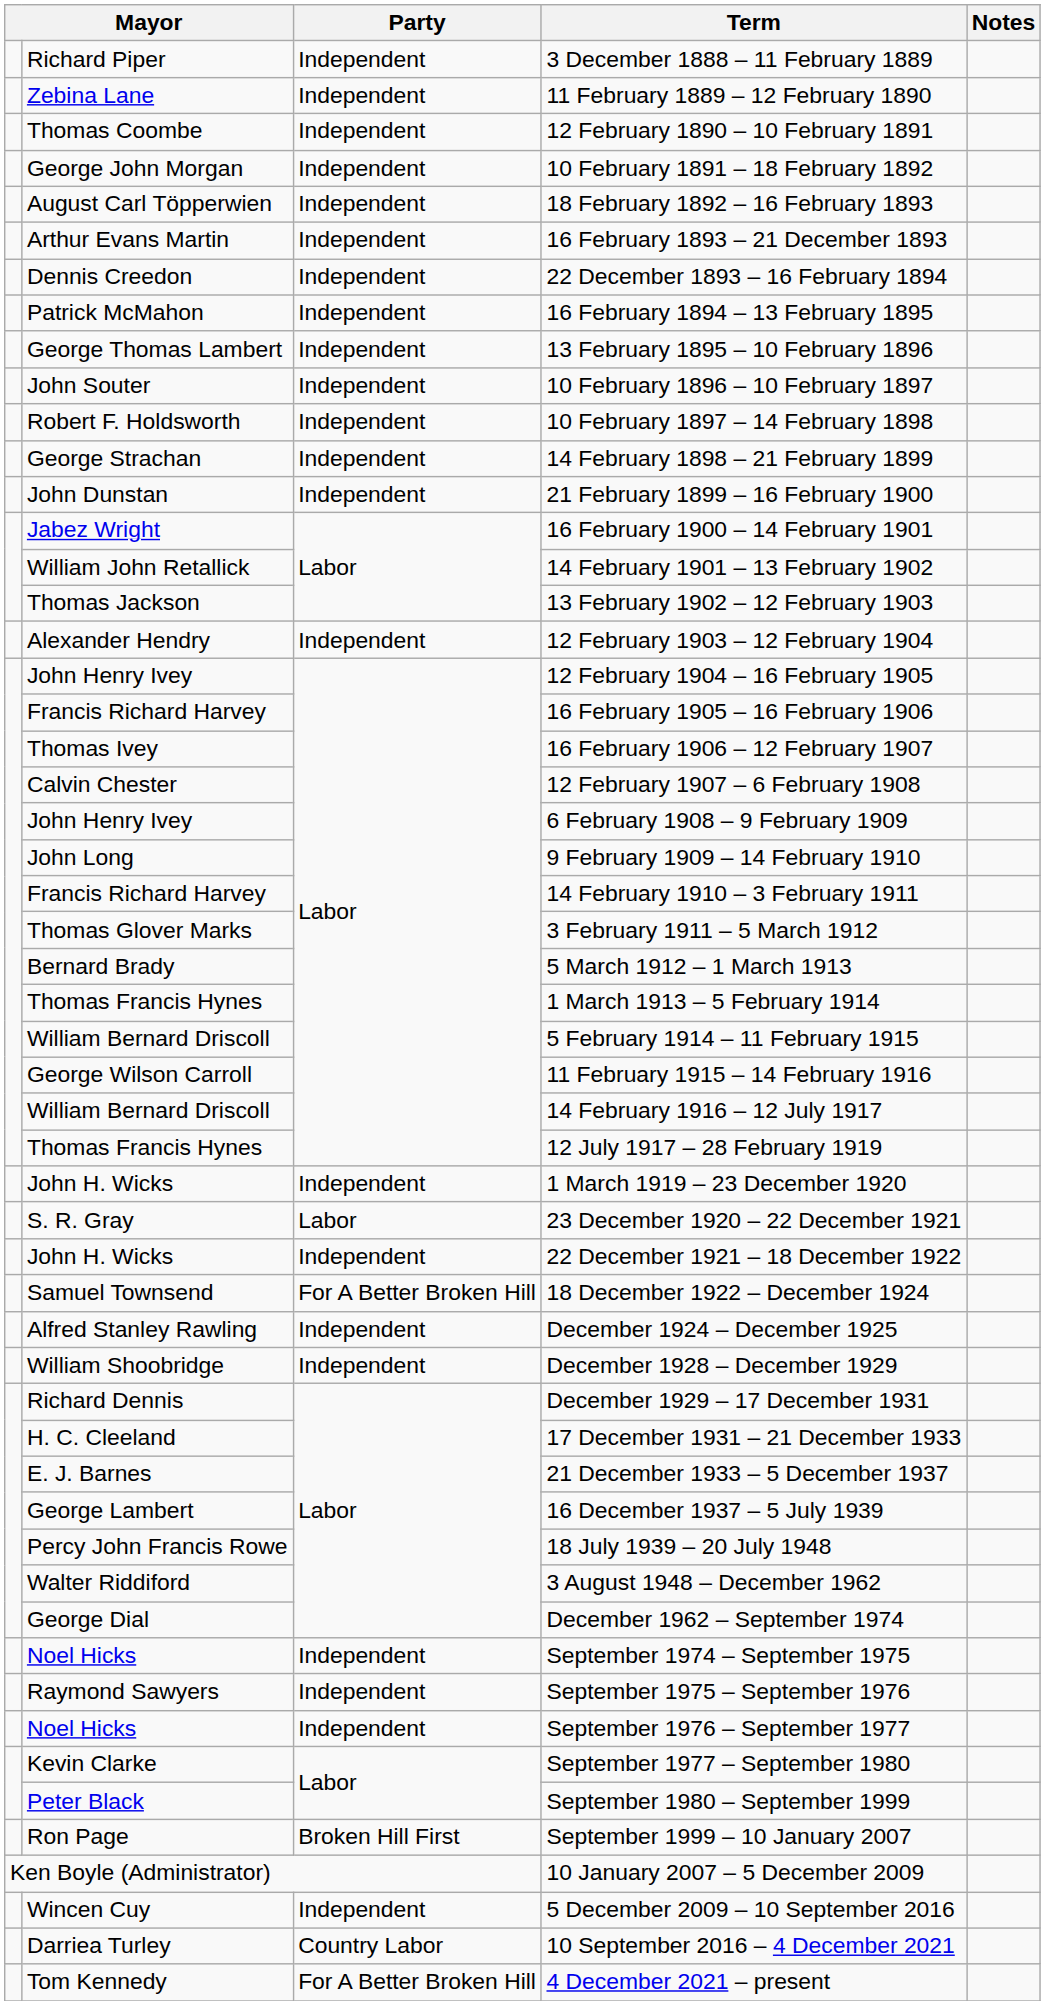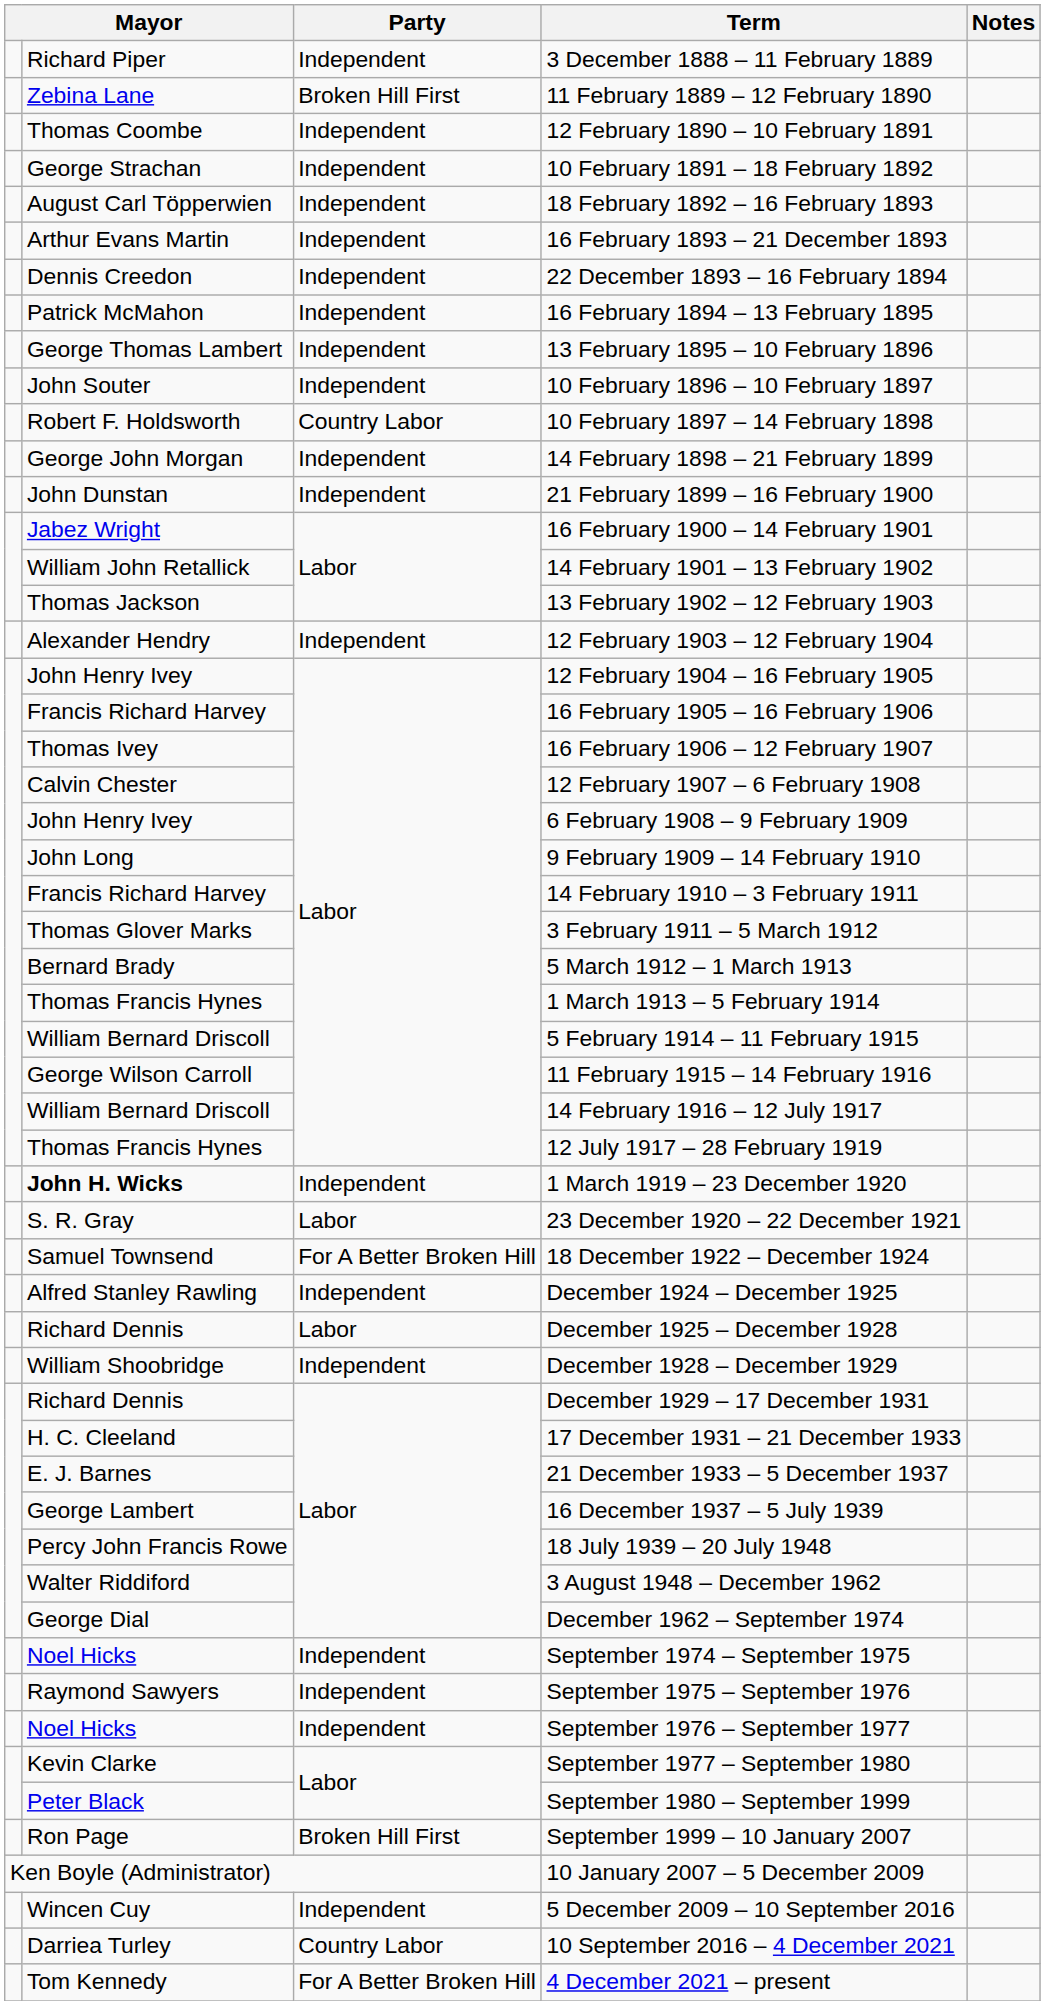11 February 1889 – 12 February 1890 | Party: Independent -> Broken Hill First
10 February 1891 – 18 February 1892 | column 2: George John Morgan -> George Strachan
10 February 1897 – 14 February 1898 | Party: Independent -> Country Labor
14 February 1898 – 21 February 1899 | column 2: George Strachan -> George John Morgan
1 March 1919 – 23 December 1920 | column 2: normal -> bold
- row: John H. Wicks | Independent | 22 December 1921 – 18 December 1922
+ row: Richard Dennis | Labor | December 1925 – December 1928
